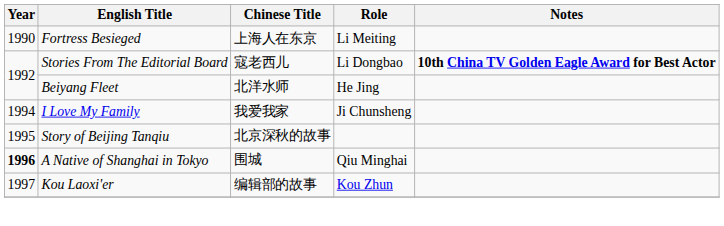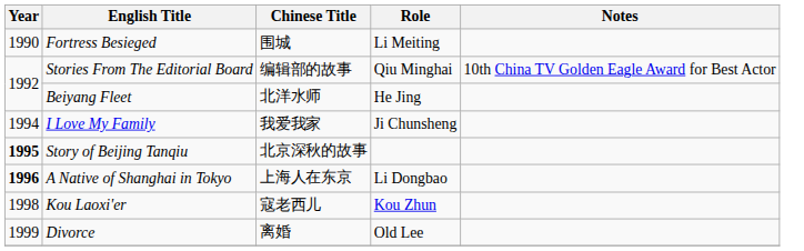Fortress Besieged | Chinese Title: 上海人在东京 -> 围城
Stories From The Editorial Board | Chinese Title: 寇老西儿 -> 编辑部的故事
Stories From The Editorial Board | Role: Li Dongbao -> Qiu Minghai
Stories From The Editorial Board | Notes: bold -> normal
Story of Beijing Tanqiu | Year: normal -> bold
A Native of Shanghai in Tokyo | Chinese Title: 围城 -> 上海人在东京
A Native of Shanghai in Tokyo | Role: Qiu Minghai -> Li Dongbao
Kou Laoxi'er | Year: 1997 -> 1998
Kou Laoxi'er | Chinese Title: 编辑部的故事 -> 寇老西儿
+ row: 1999 | Divorce | 离婚 | Old Lee
